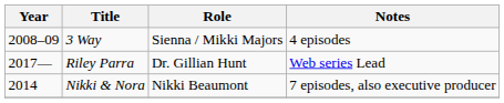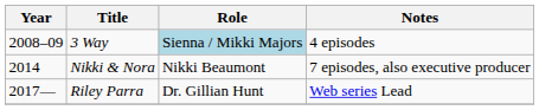3 Way | Role: no background -> lightblue background
rows swapped: Nikki & Nora <-> Riley Parra
